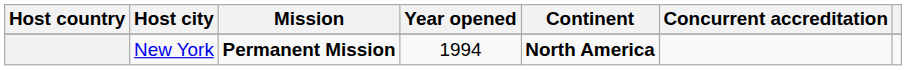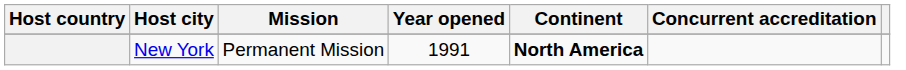New York | Mission: bold -> normal
New York | Year opened: 1994 -> 1991
